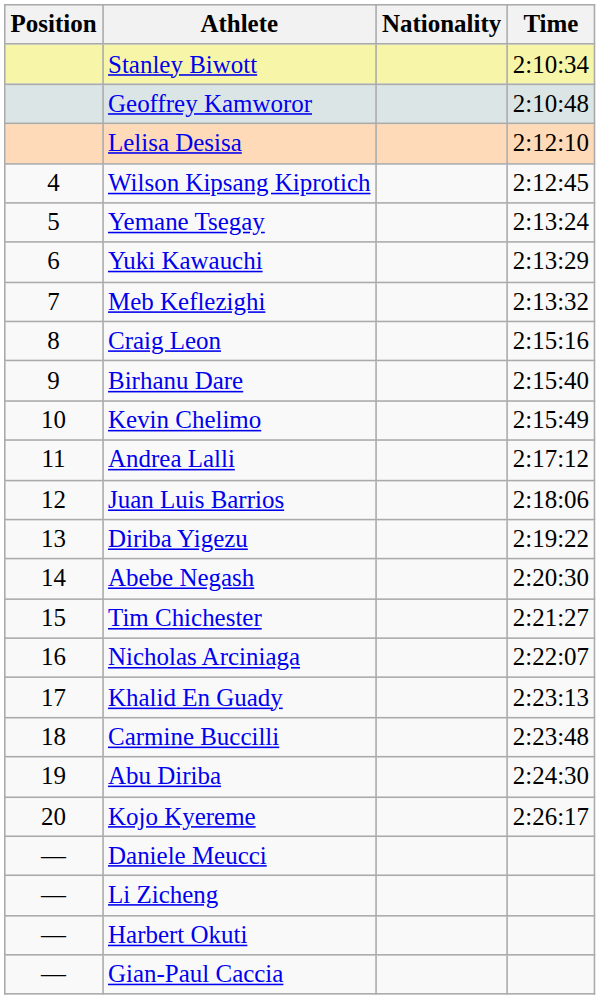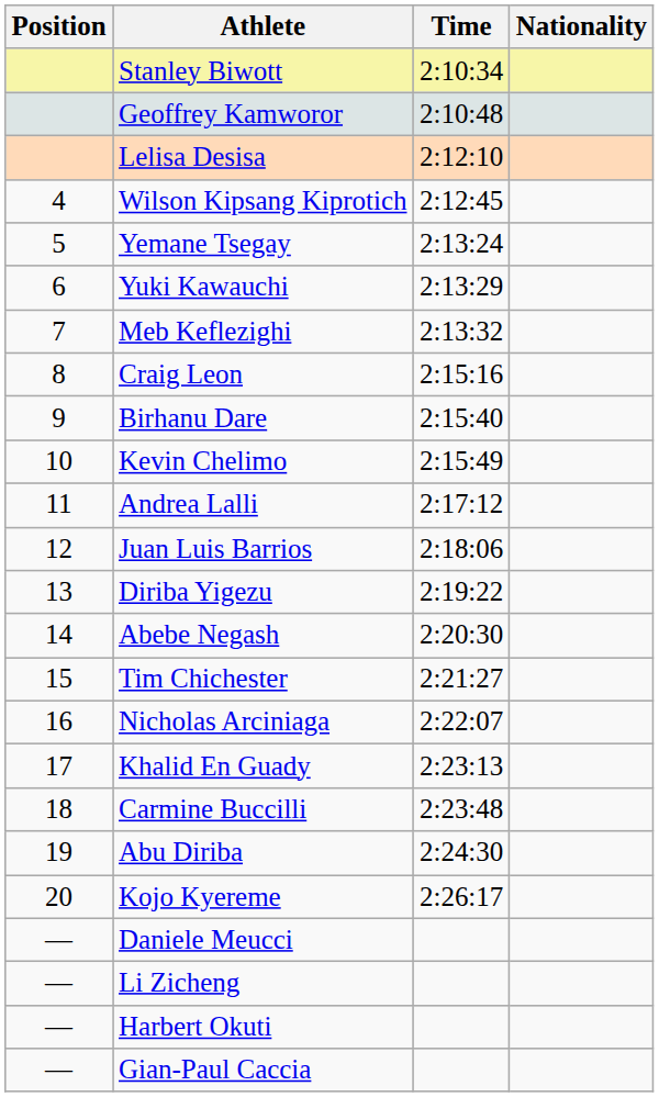columns swapped: Nationality <-> Time
